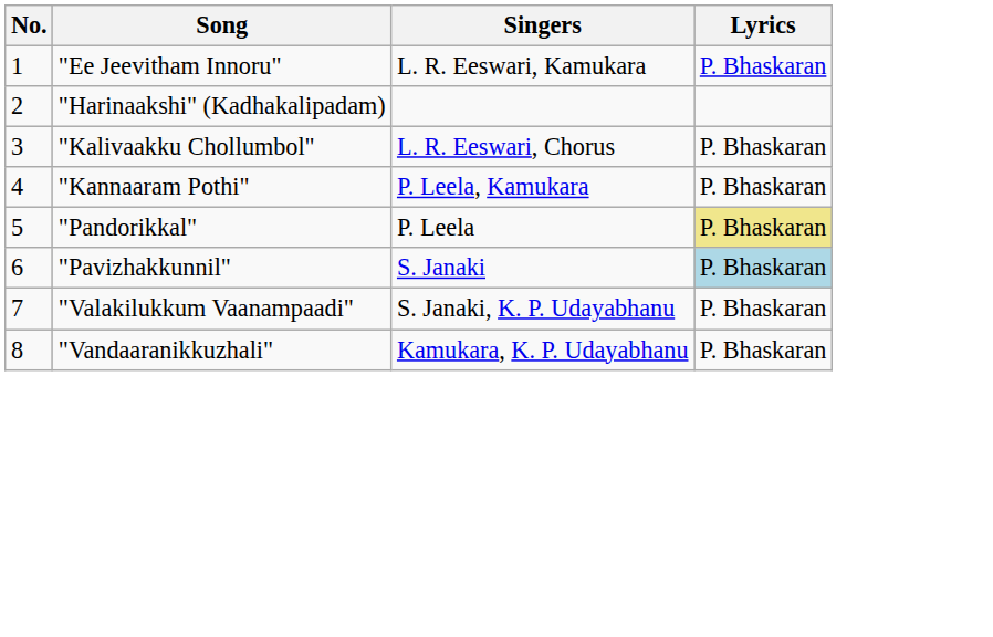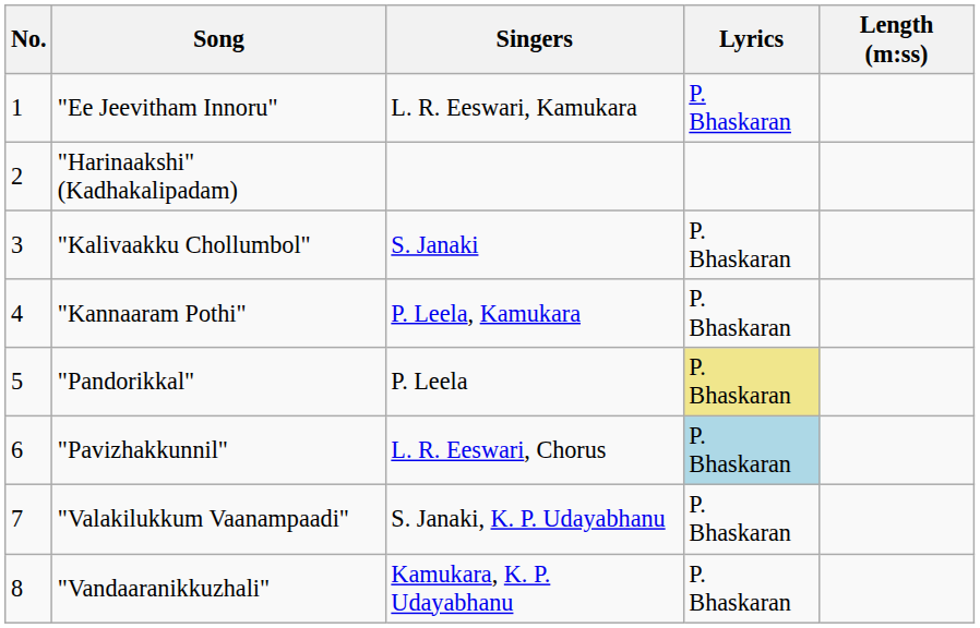+ column: Length (m:ss)
"Kalivaakku Chollumbol" | Singers: L. R. Eeswari, Chorus -> S. Janaki
"Pavizhakkunnil" | Singers: S. Janaki -> L. R. Eeswari, Chorus
